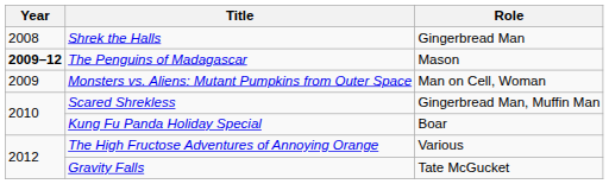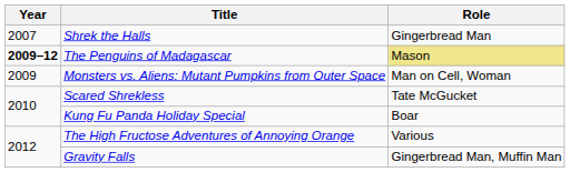Shrek the Halls | Year: 2008 -> 2007
The Penguins of Madagascar | Role: no background -> khaki background
Scared Shrekless | Role: Gingerbread Man, Muffin Man -> Tate McGucket
Gravity Falls | Role: Tate McGucket -> Gingerbread Man, Muffin Man
